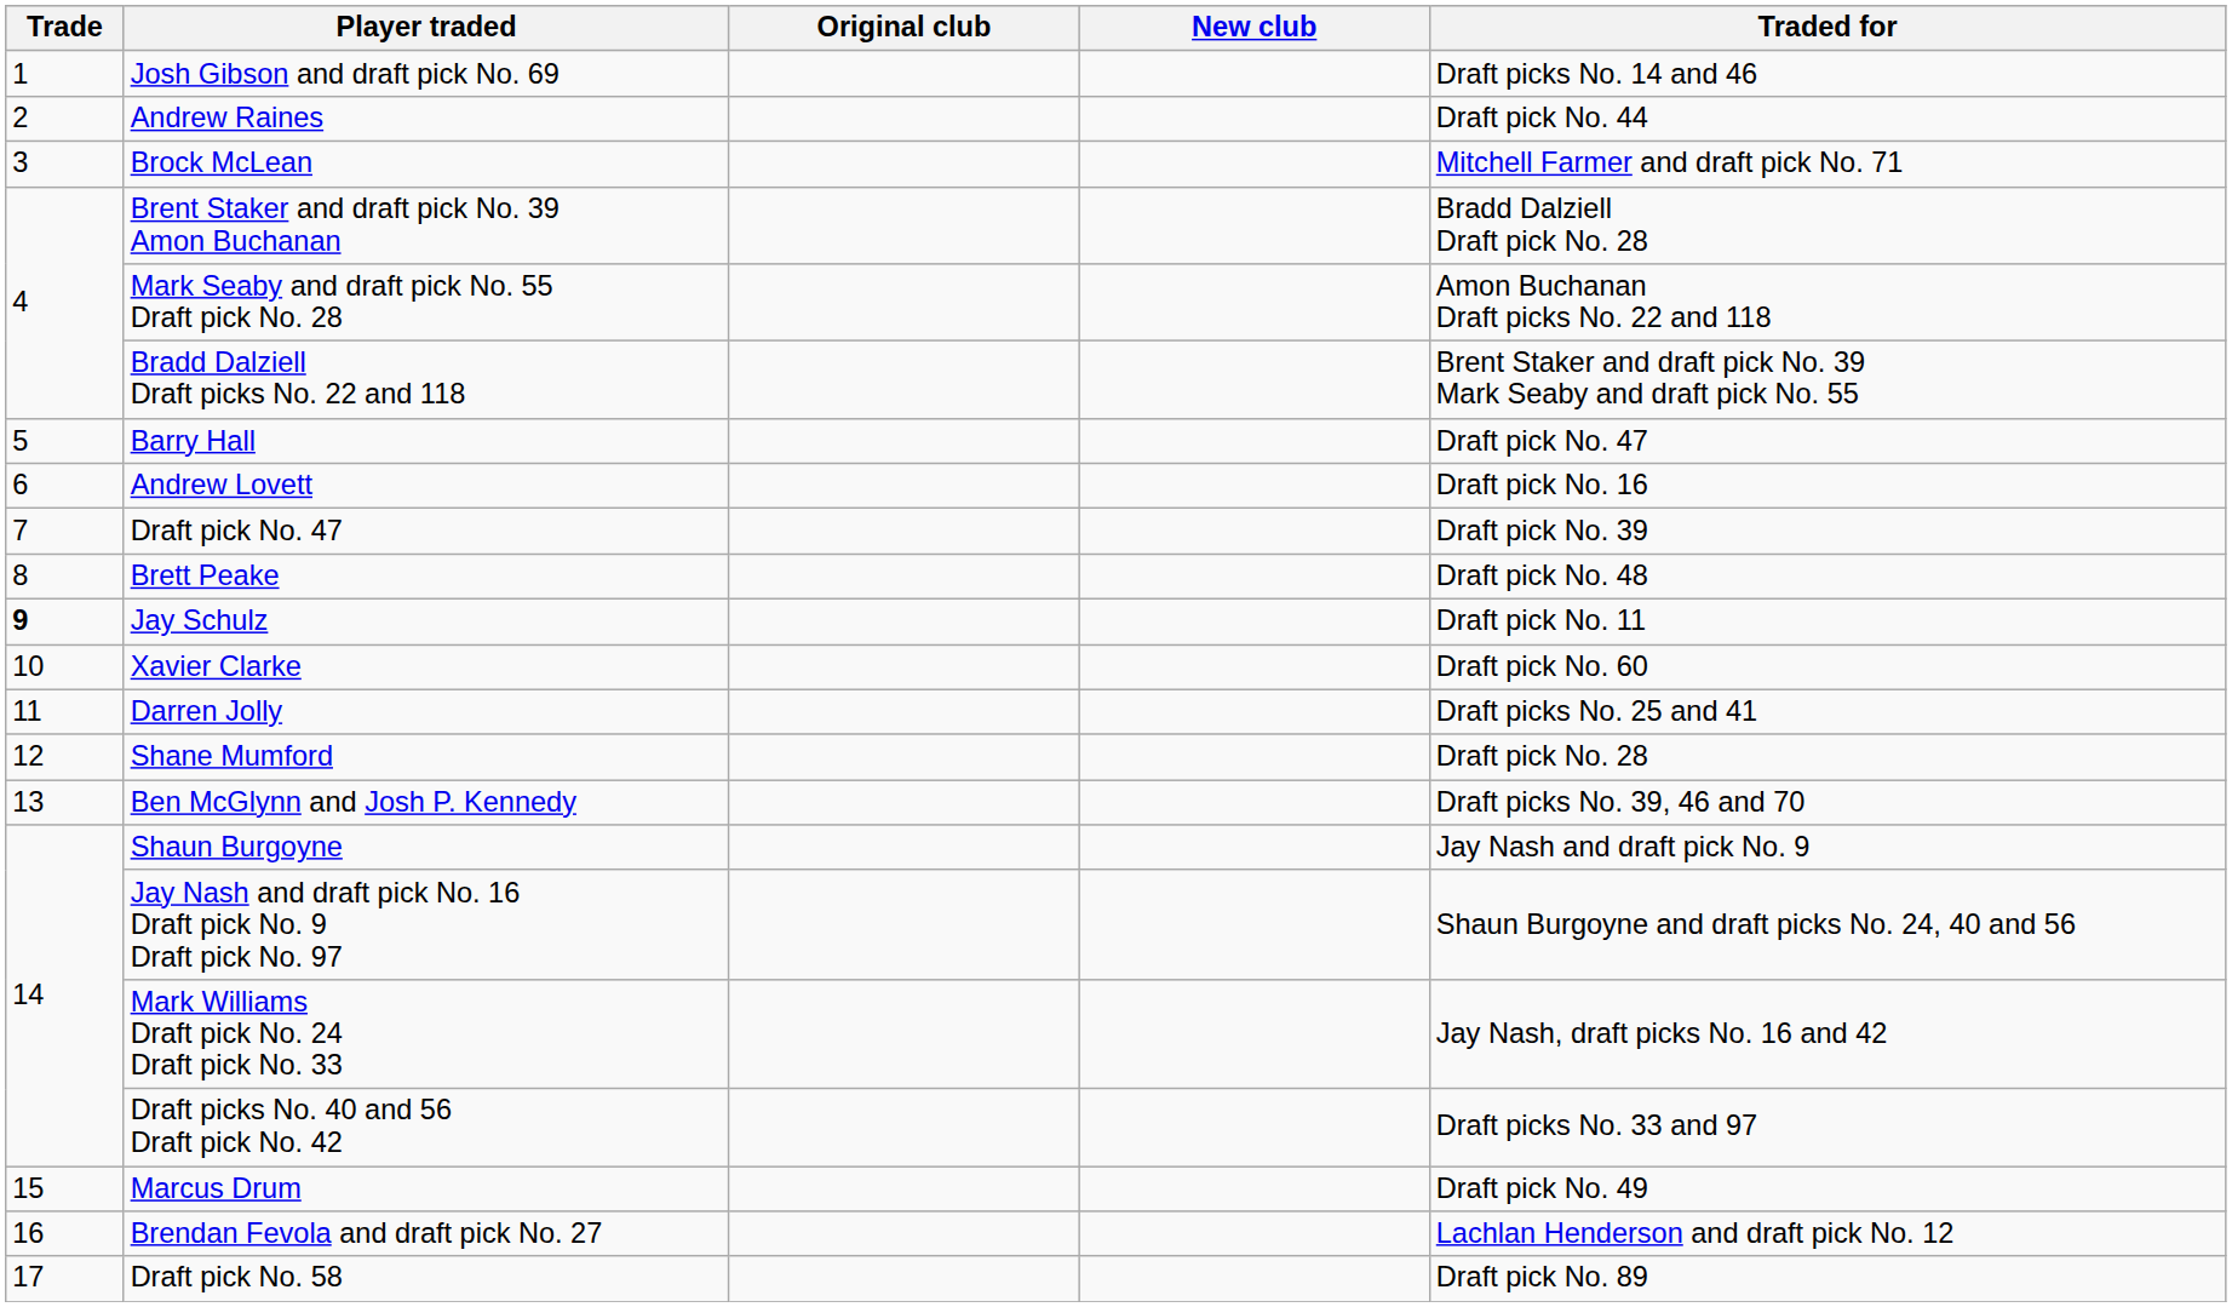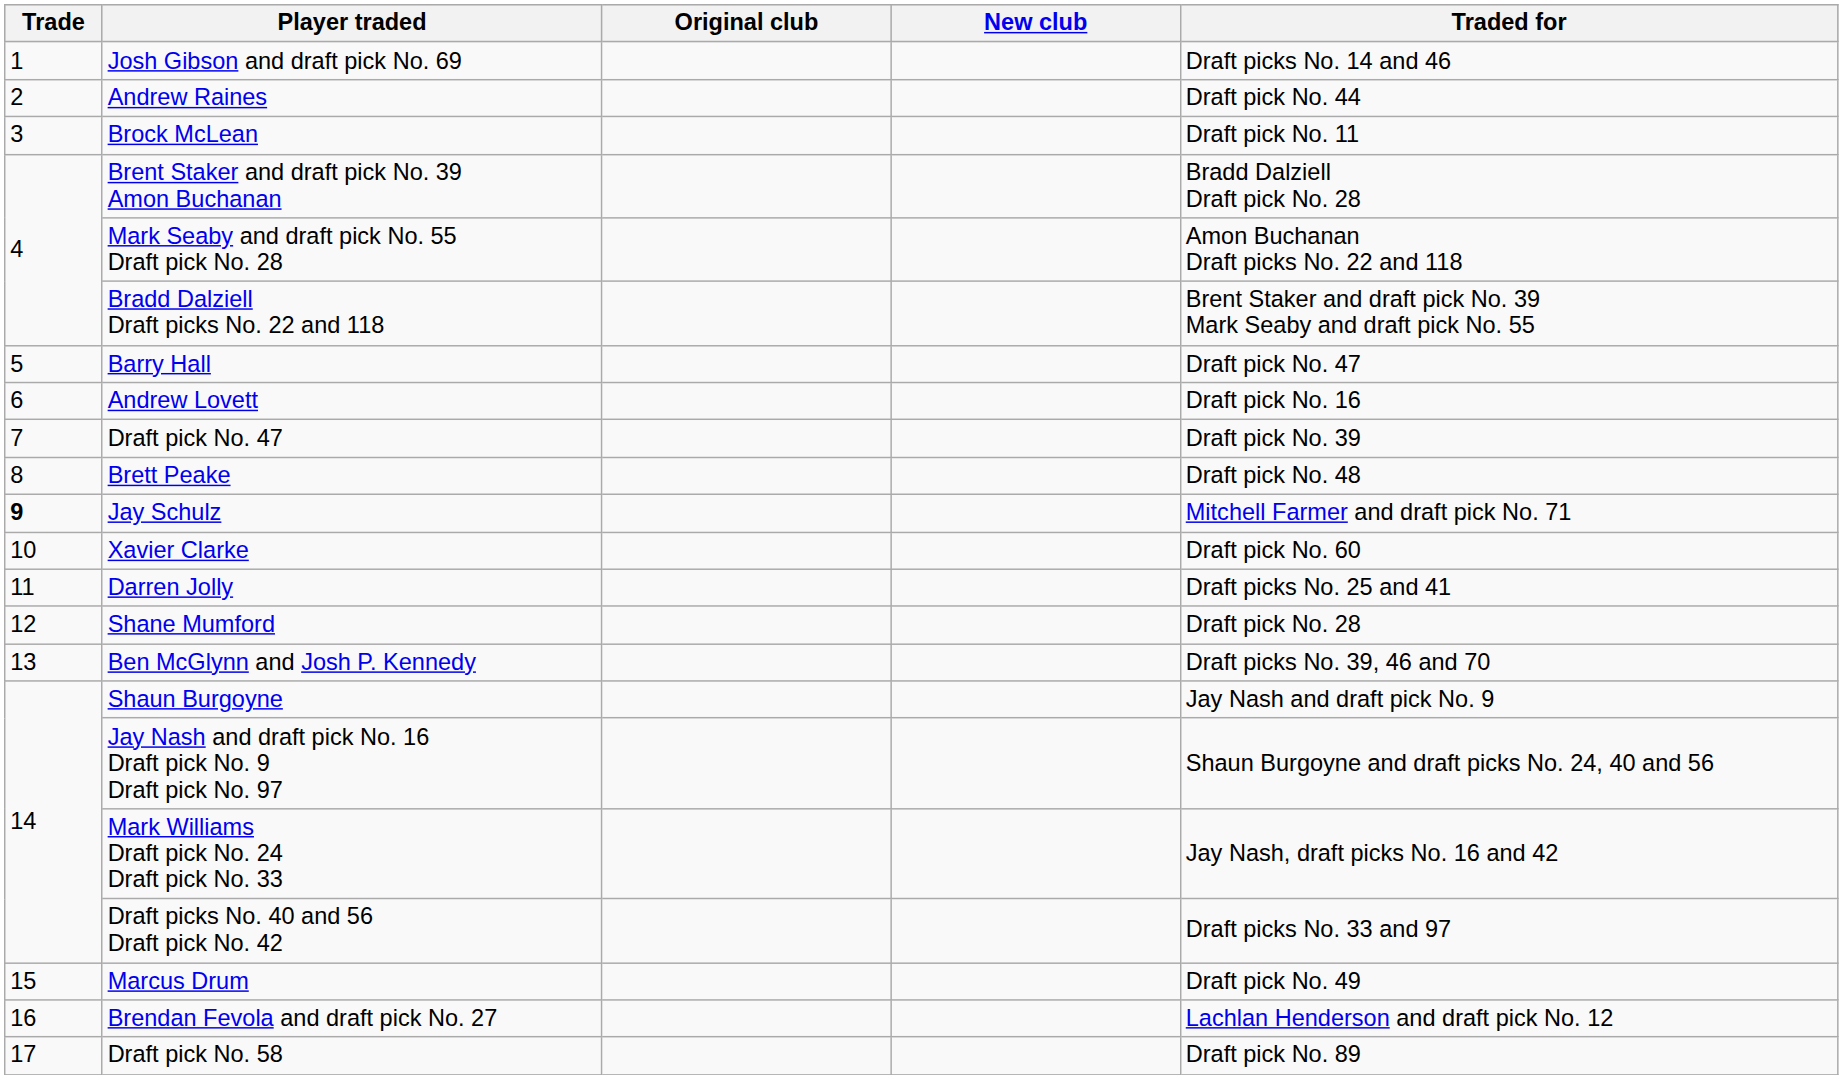Brock McLean | Traded for: Mitchell Farmer and draft pick No. 71 -> Draft pick No. 11
Jay Schulz | Traded for: Draft pick No. 11 -> Mitchell Farmer and draft pick No. 71
